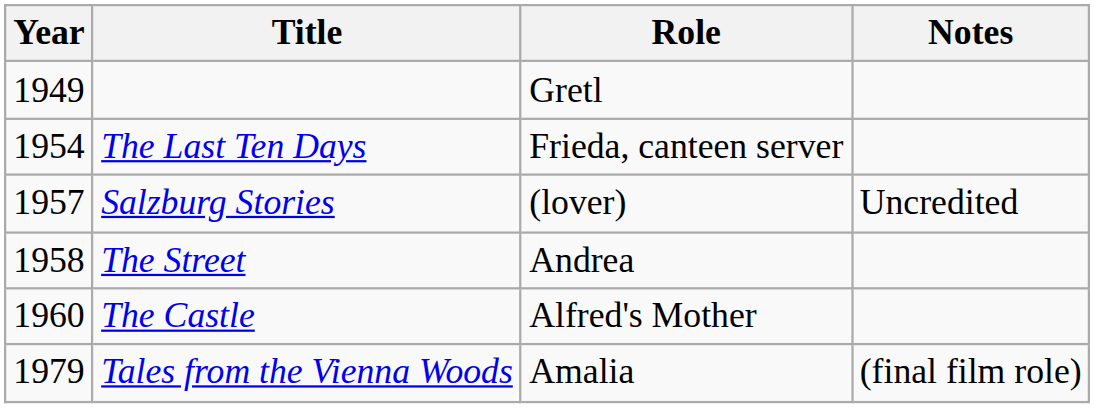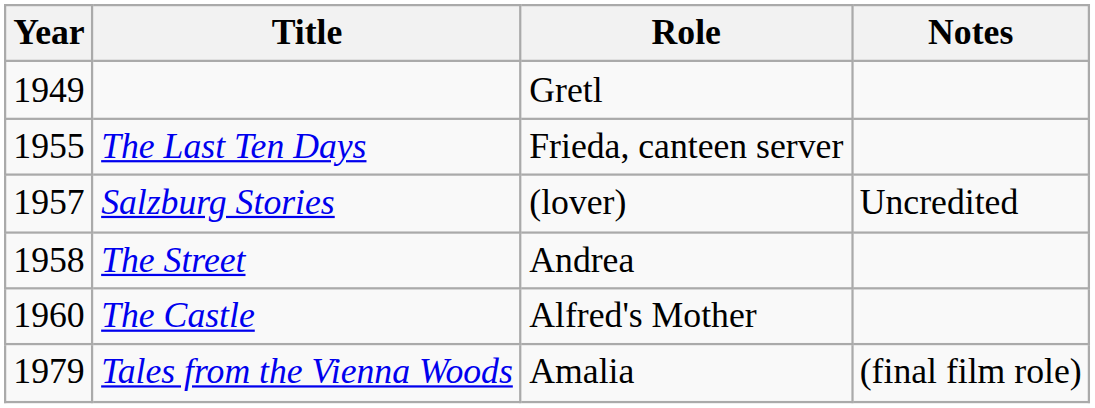The Last Ten Days | Year: 1954 -> 1955
